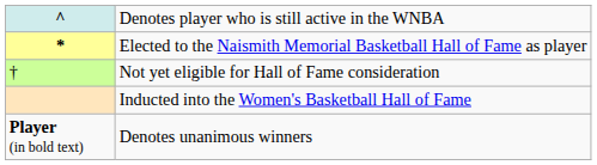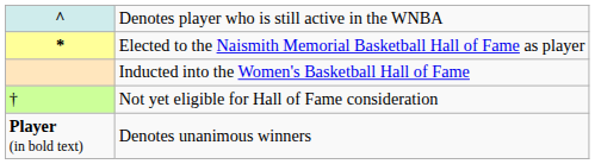rows swapped: Inducted into the Women's Basketball Hall of Fame <-> Not yet eligible for Hall of Fame consideration
